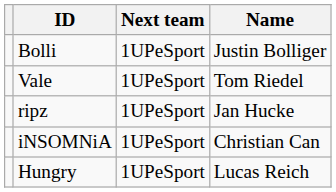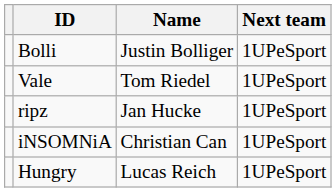columns swapped: Name <-> Next team
